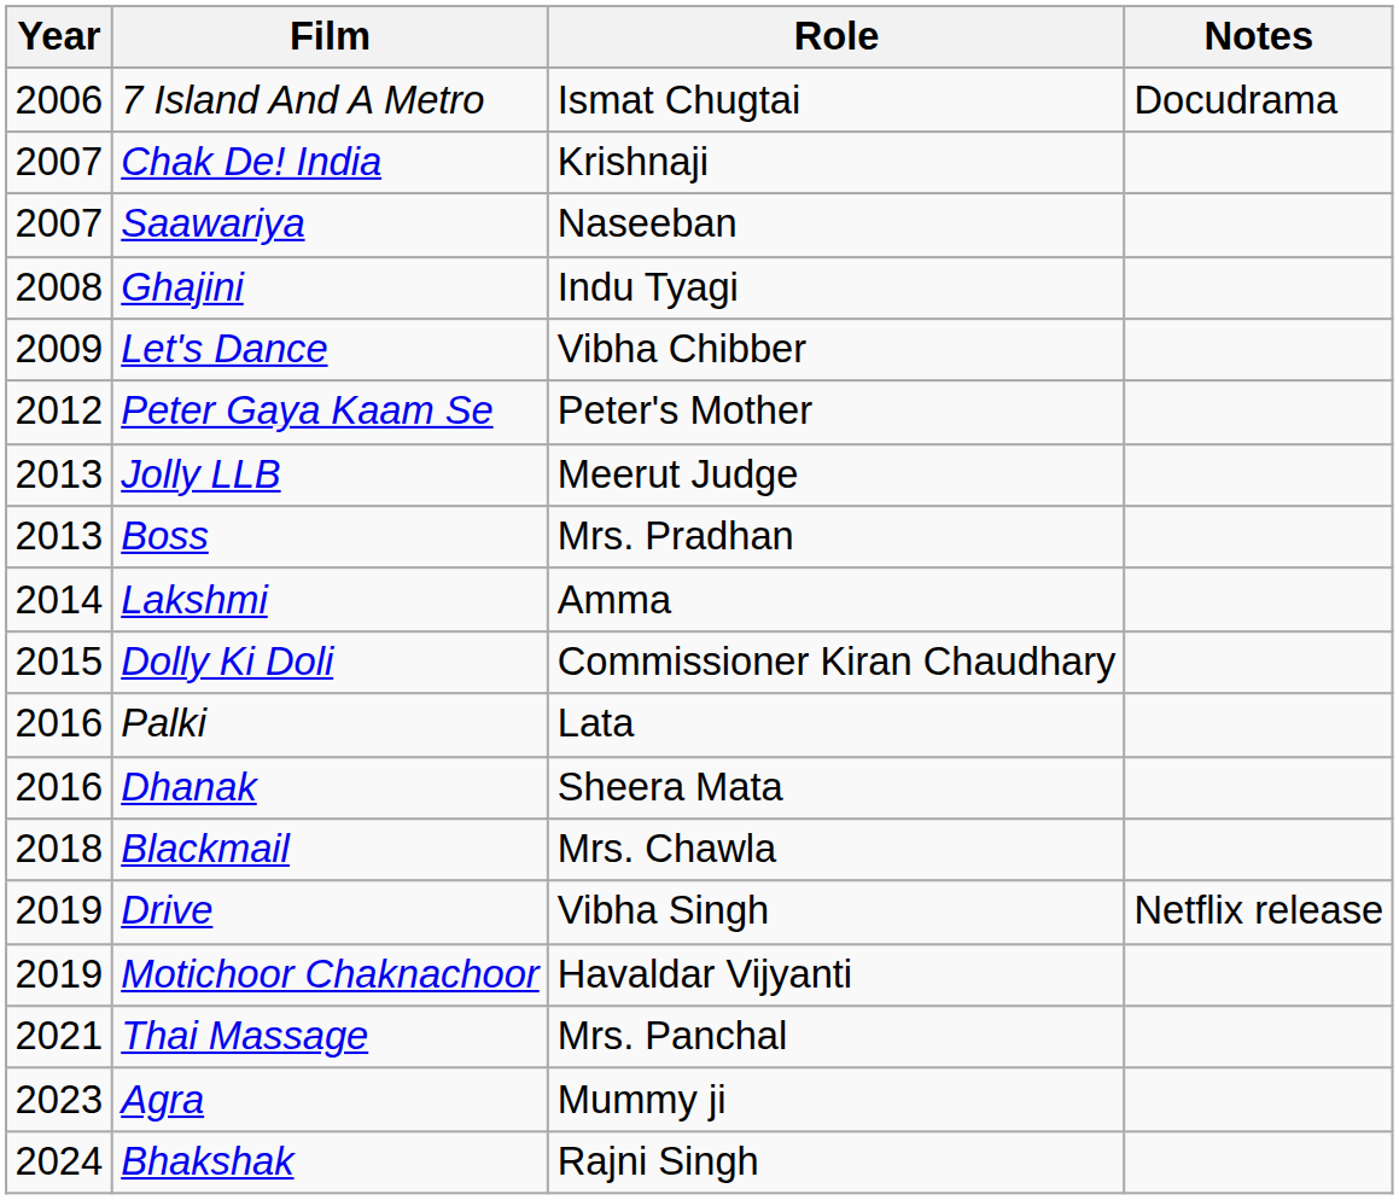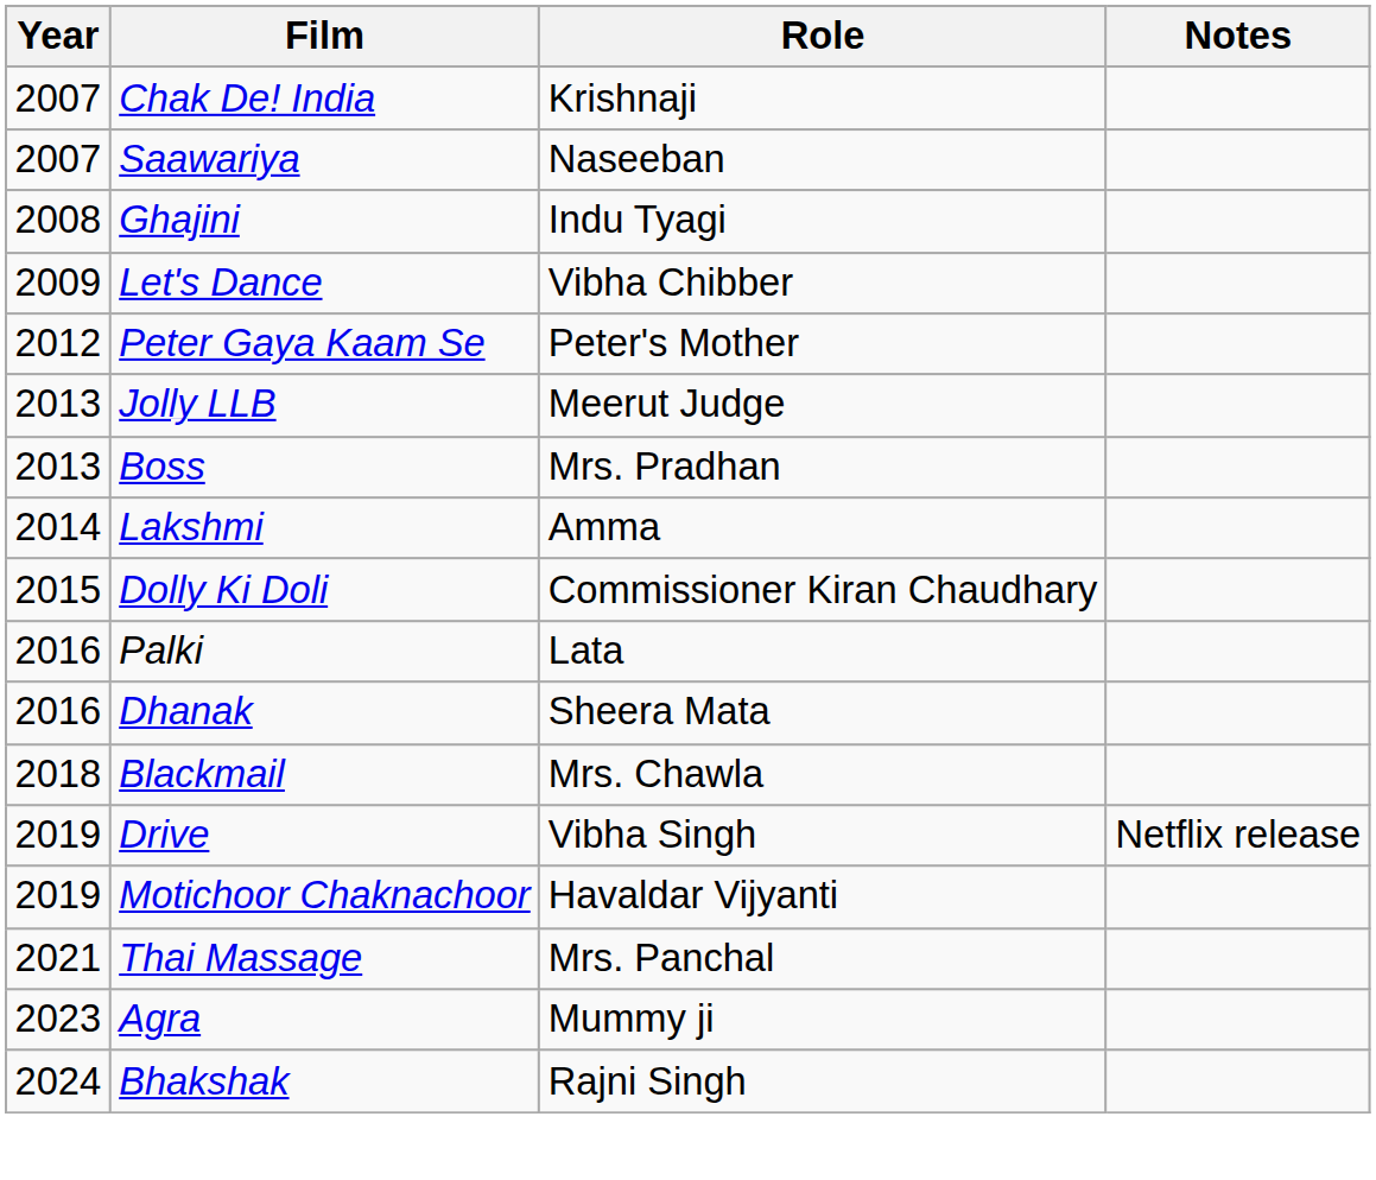- row: 2006 | 7 Island And A Metro | Ismat Chugtai | Docudrama
